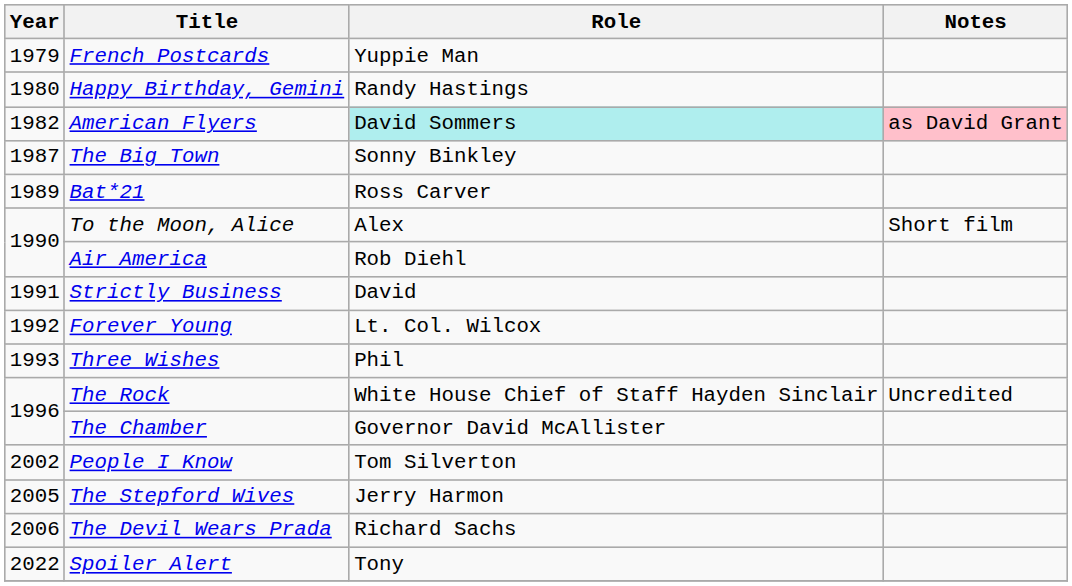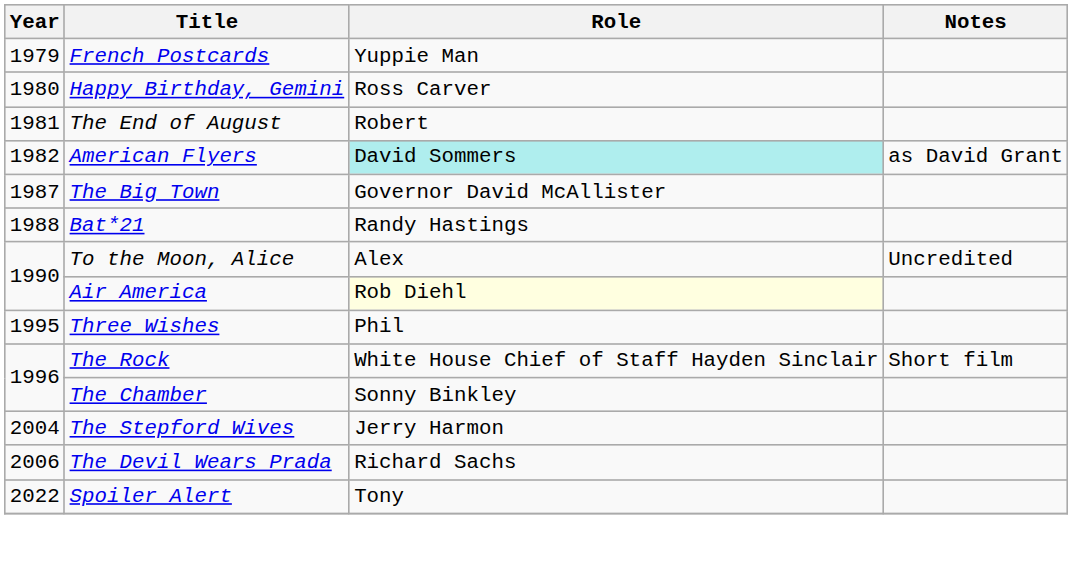Happy Birthday, Gemini | Role: Randy Hastings -> Ross Carver
+ row: 1981 | The End of August | Robert
American Flyers | Notes: pink background -> no background
The Big Town | Role: Sonny Binkley -> Governor David McAllister
Bat*21 | Year: 1989 -> 1988
Bat*21 | Role: Ross Carver -> Randy Hastings
To the Moon, Alice | Notes: Short film -> Uncredited
Air America | Role: no background -> lightyellow background
- row: 1991 | Strictly Business | David
- row: 1992 | Forever Young | Lt. Col. Wilcox
Three Wishes | Year: 1993 -> 1995
The Rock | Notes: Uncredited -> Short film
The Chamber | Role: Governor David McAllister -> Sonny Binkley
- row: 2002 | People I Know | Tom Silverton
The Stepford Wives | Year: 2005 -> 2004
